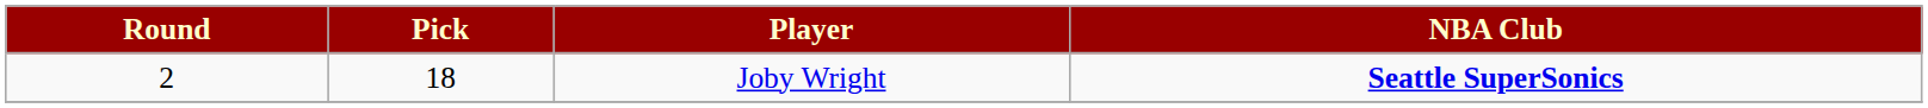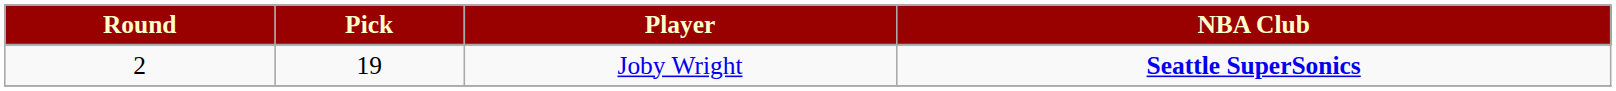Joby Wright | Pick: 18 -> 19
